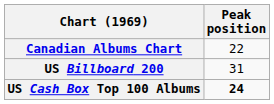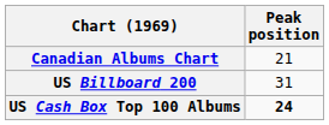Canadian Albums Chart | Peak position: 22 -> 21
